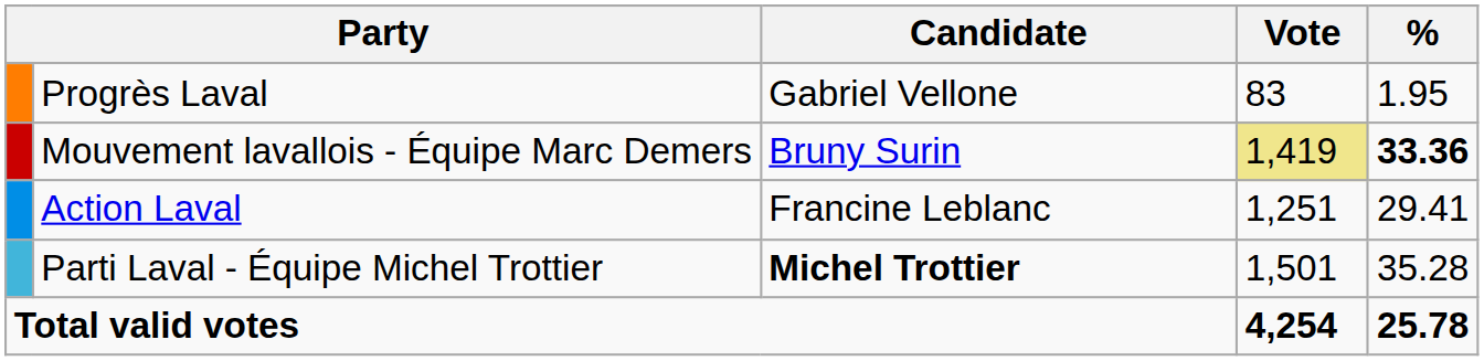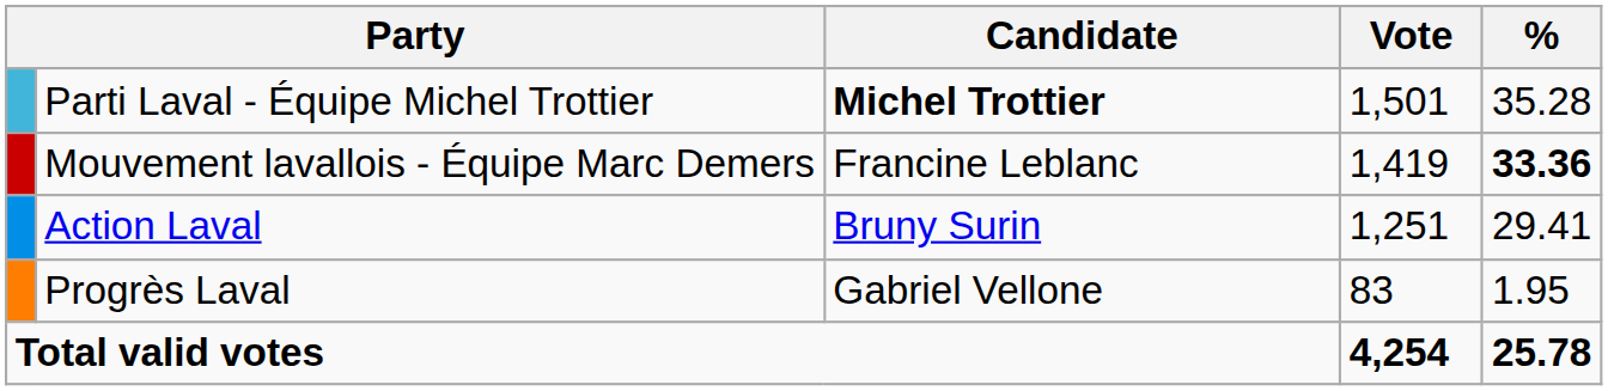rows swapped: Parti Laval - Équipe Michel Trottier <-> Progrès Laval
Mouvement lavallois - Équipe Marc Demers | Candidate: Bruny Surin -> Francine Leblanc
Mouvement lavallois - Équipe Marc Demers | Vote: khaki background -> no background
Action Laval | Candidate: Francine Leblanc -> Bruny Surin
